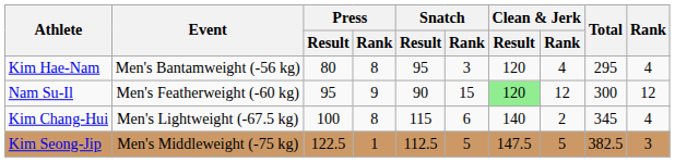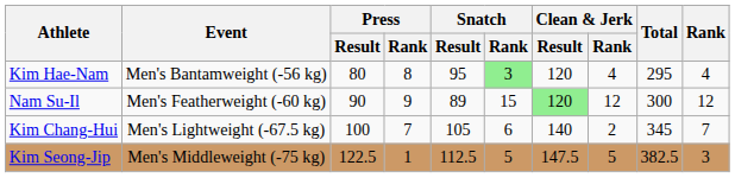Kim Hae-Nam | Snatch / Rank: no background -> lightgreen background
Nam Su-Il | Press / Result: 95 -> 90
Nam Su-Il | Snatch / Result: 90 -> 89
Kim Chang-Hui | Press / Rank: 8 -> 7
Kim Chang-Hui | Snatch / Result: 115 -> 105
Kim Chang-Hui | Rank: 4 -> 7
